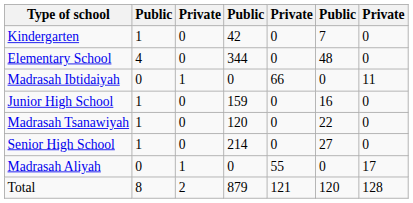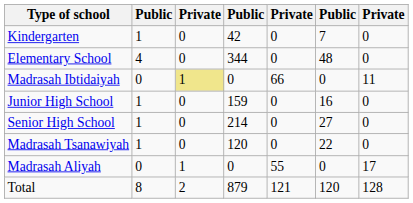Madrasah Ibtidaiyah | column 3: no background -> khaki background
rows swapped: Madrasah Tsanawiyah <-> Senior High School
